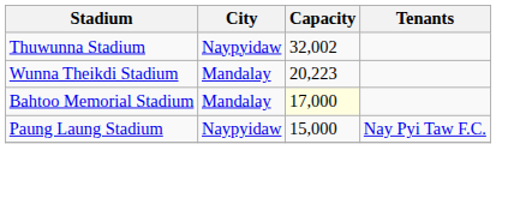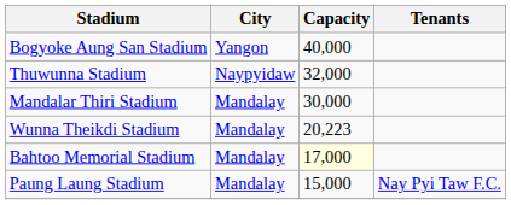+ row: Bogyoke Aung San Stadium | Yangon | 40,000
Thuwunna Stadium | Capacity: 32,002 -> 32,000
+ row: Mandalar Thiri Stadium | Mandalay | 30,000
Paung Laung Stadium | City: Naypyidaw -> Mandalay
